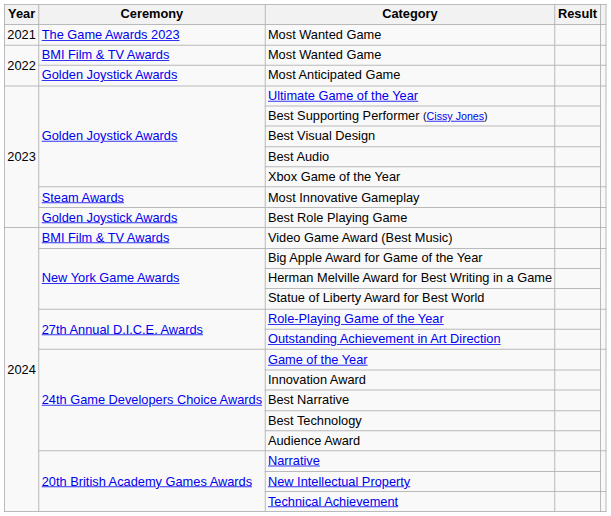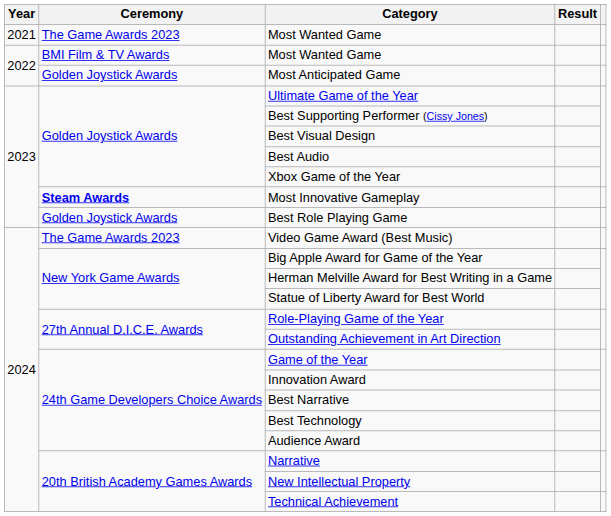Most Innovative Gameplay | Ceremony: normal -> bold
Video Game Award (Best Music) | Ceremony: BMI Film & TV Awards -> The Game Awards 2023
